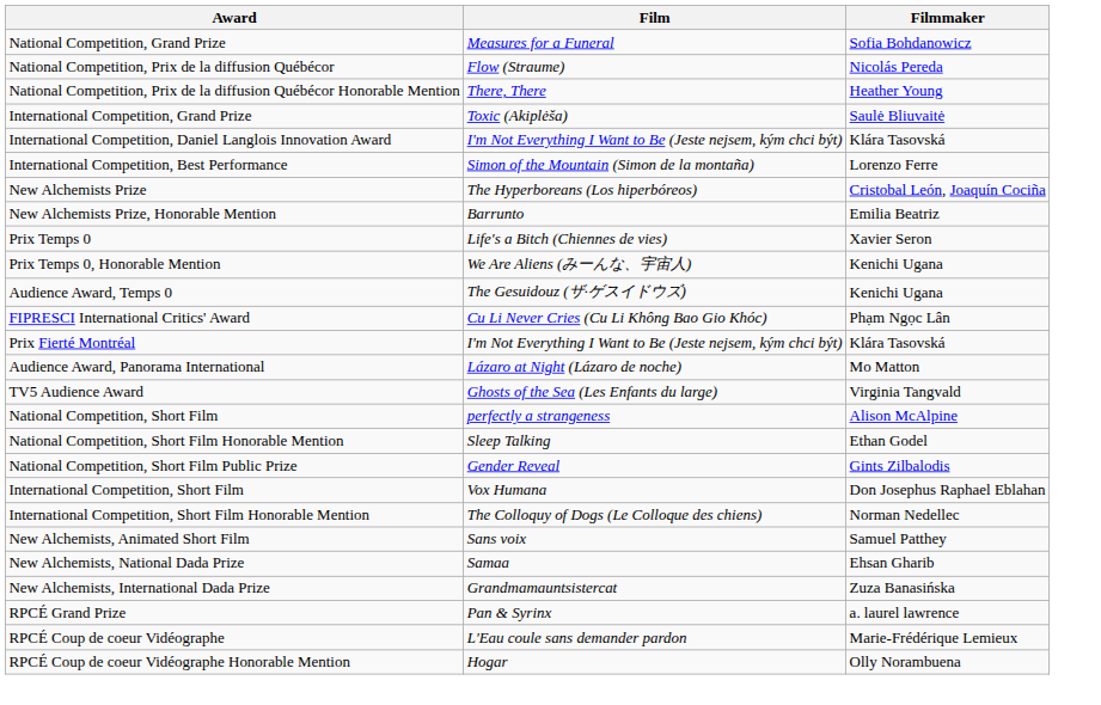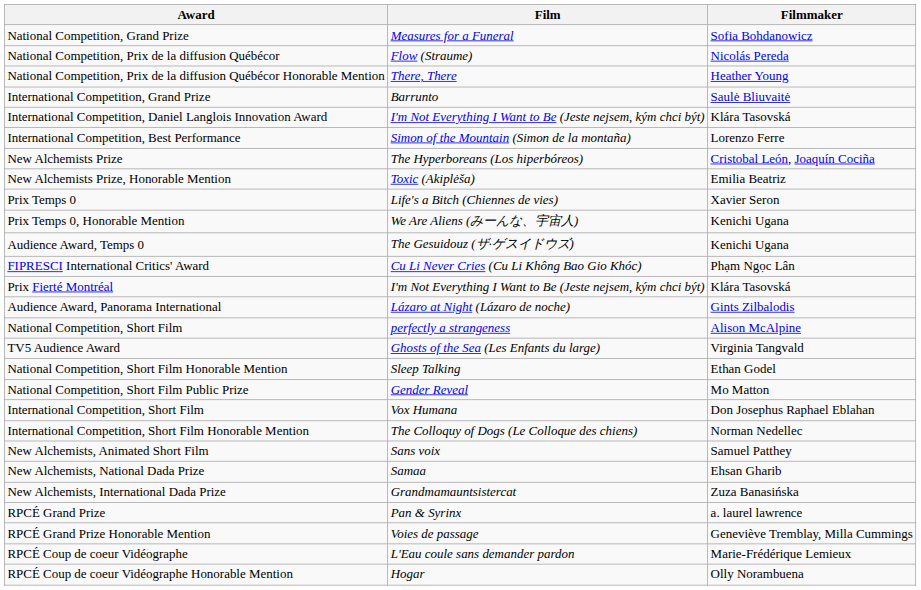International Competition, Grand Prize | Film: Toxic (Akiplėša) -> Barrunto
New Alchemists Prize, Honorable Mention | Film: Barrunto -> Toxic (Akiplėša)
Audience Award, Panorama International | Filmmaker: Mo Matton -> Gints Zilbalodis
rows swapped: TV5 Audience Award <-> National Competition, Short Film
National Competition, Short Film Public Prize | Filmmaker: Gints Zilbalodis -> Mo Matton
+ row: RPCÉ Grand Prize Honorable Mention | Voies de passage | Geneviève Tremblay, Milla Cummings
